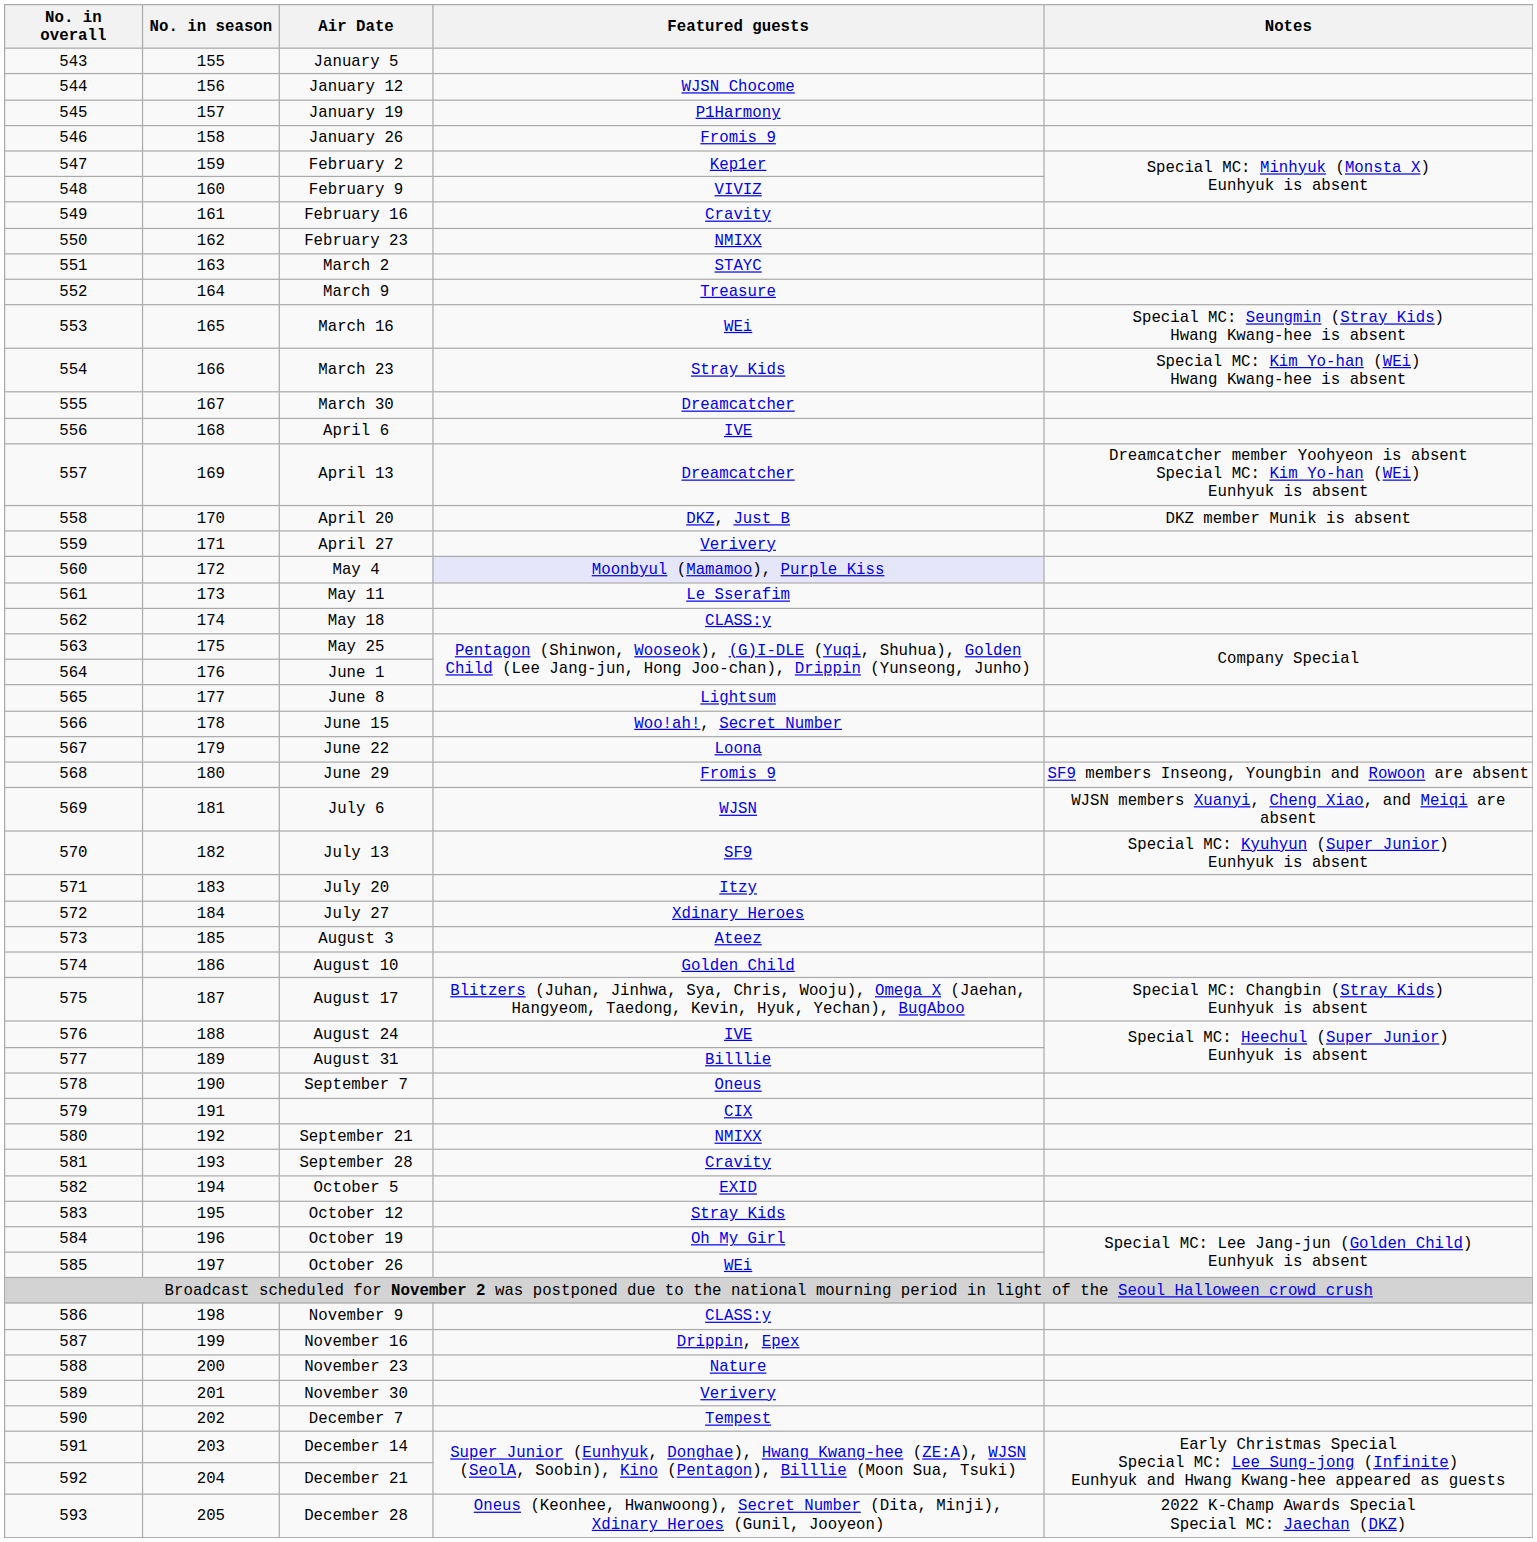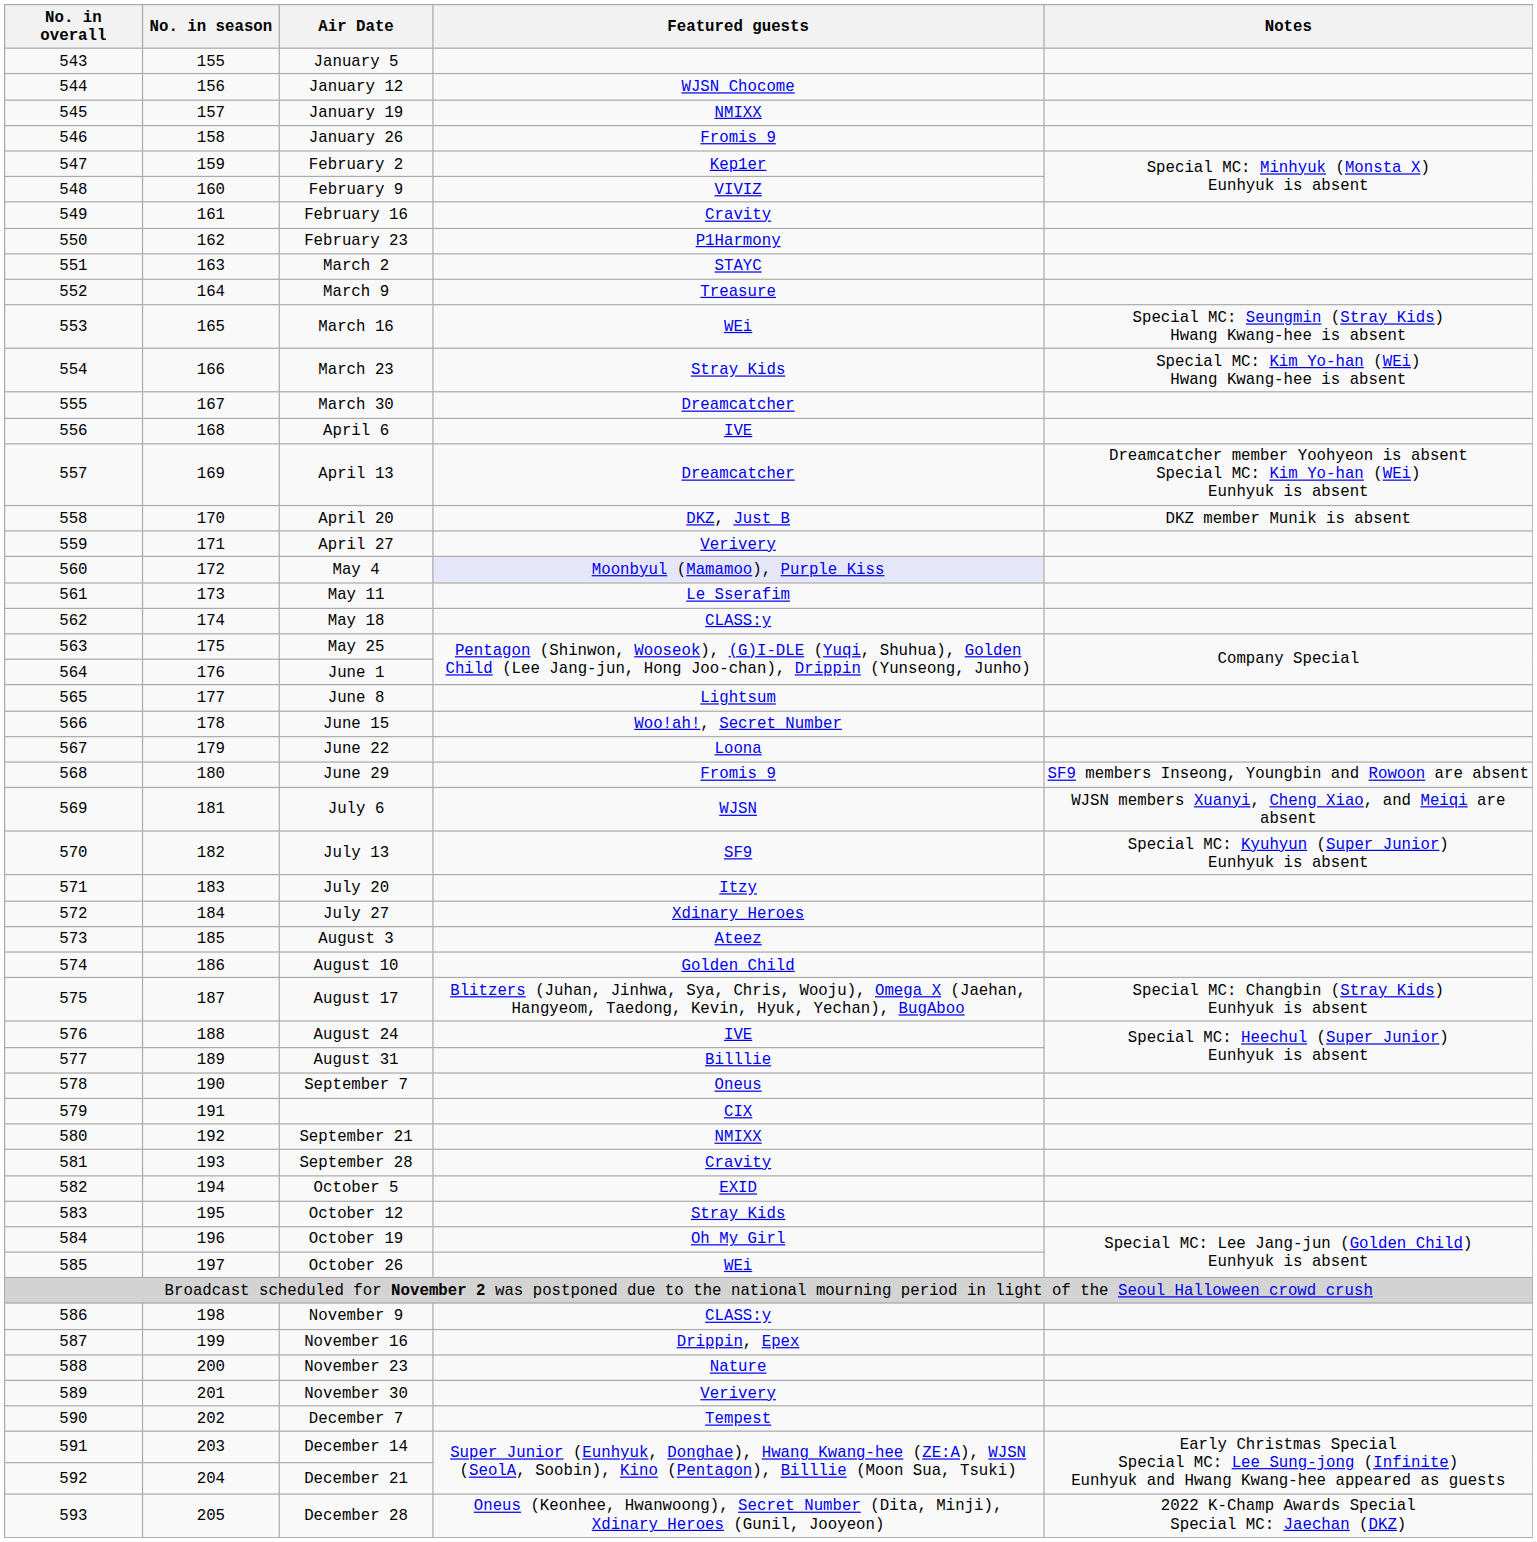January 19 | Featured guests: P1Harmony -> NMIXX
February 23 | Featured guests: NMIXX -> P1Harmony
